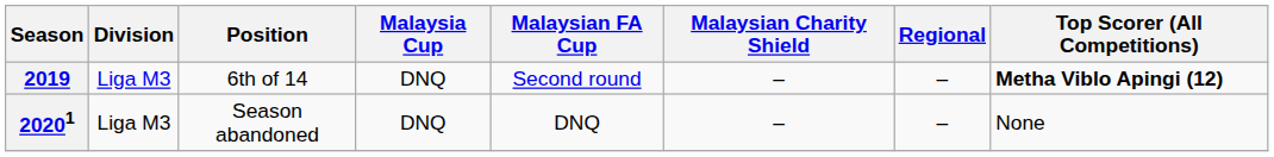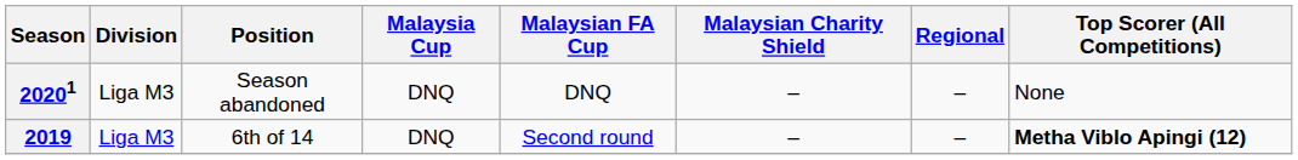rows swapped: 2019 <-> 20201
